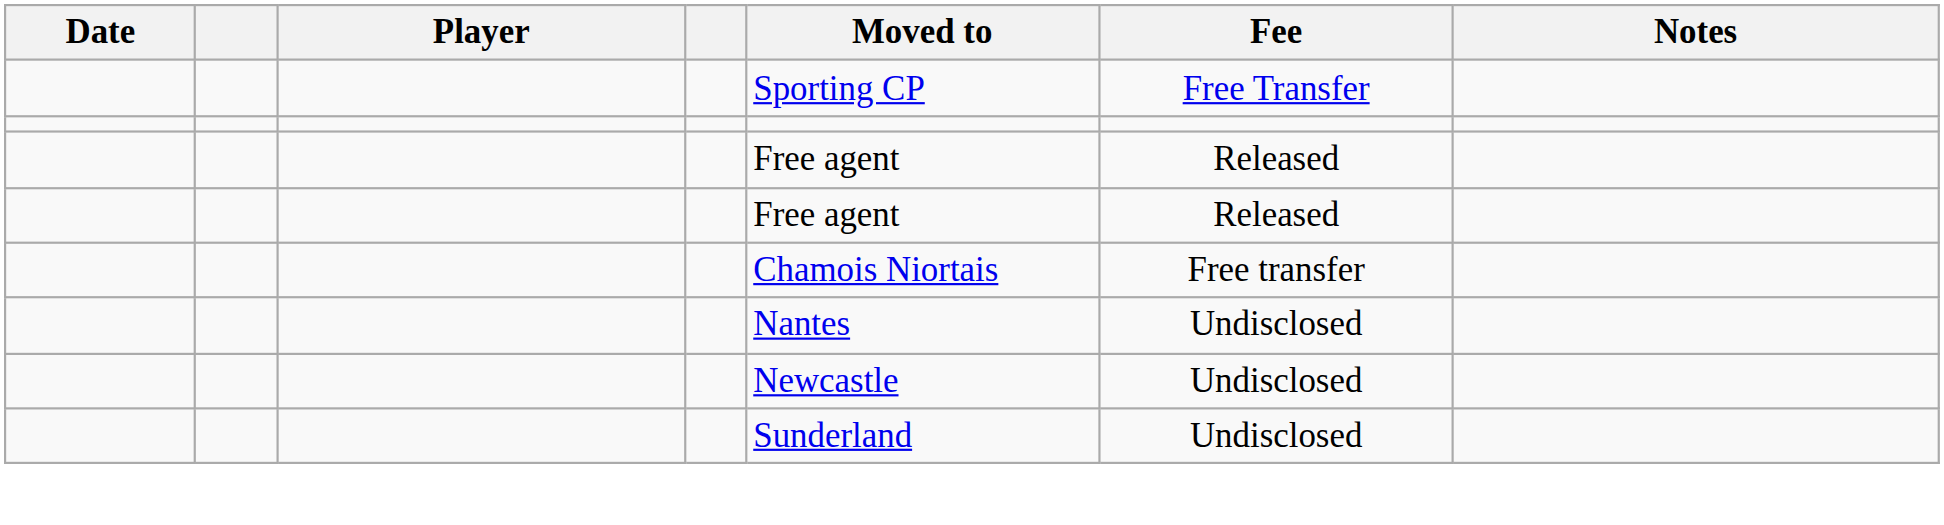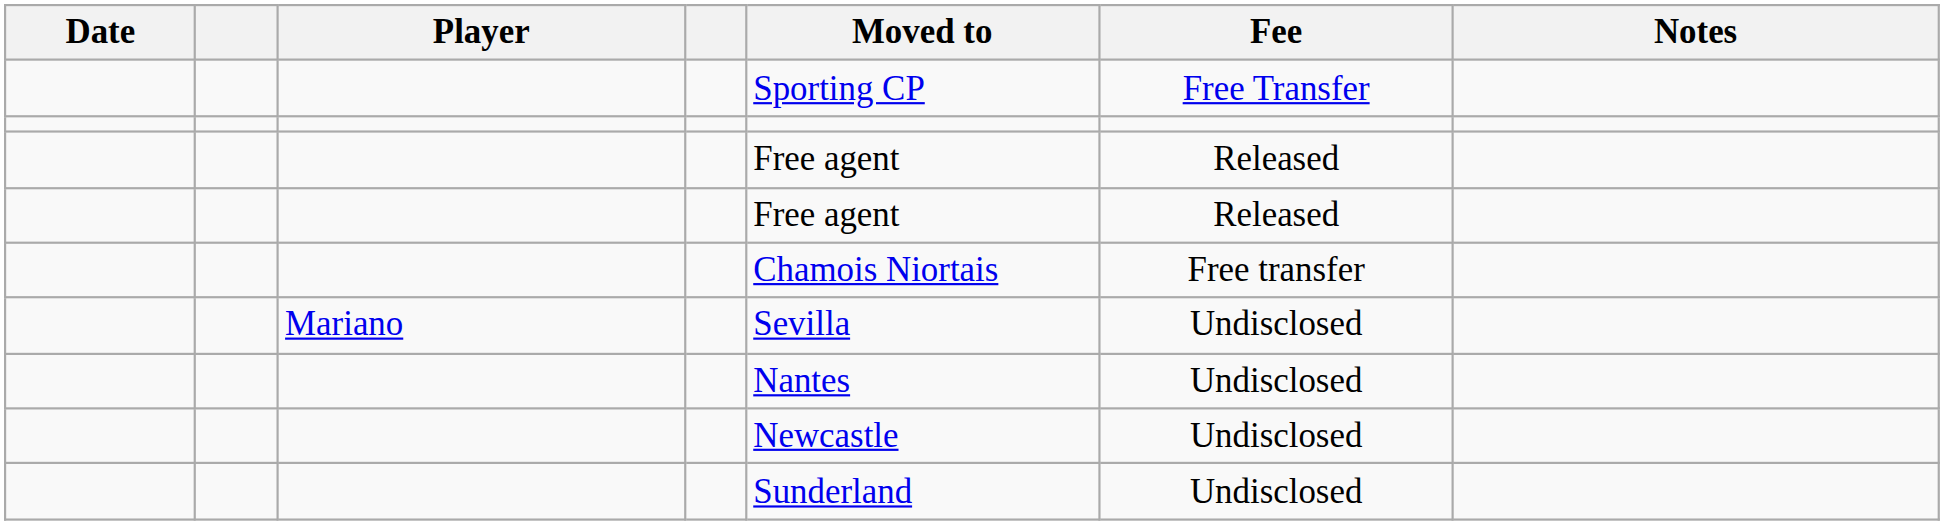+ row: Mariano | Sevilla | Undisclosed
